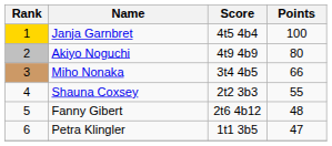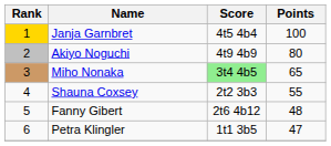Miho Nonaka | Score: no background -> lightgreen background
Miho Nonaka | Points: 66 -> 65
